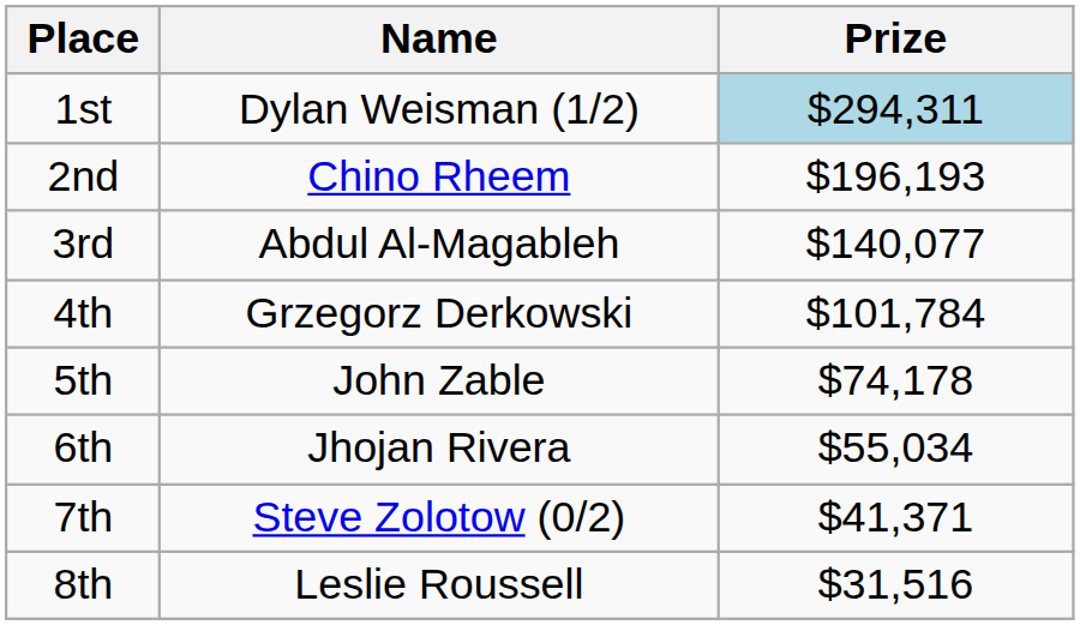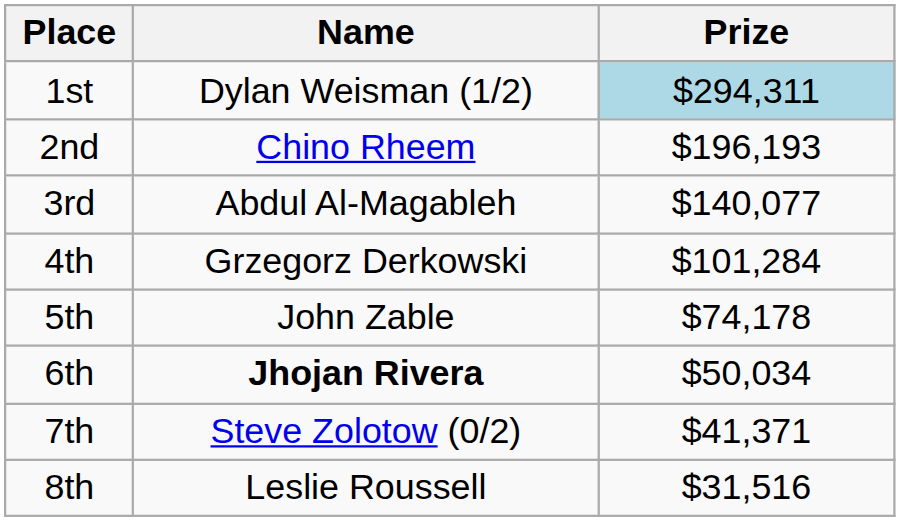4th | Prize: $101,784 -> $101,284
6th | Name: normal -> bold
6th | Prize: $55,034 -> $50,034
